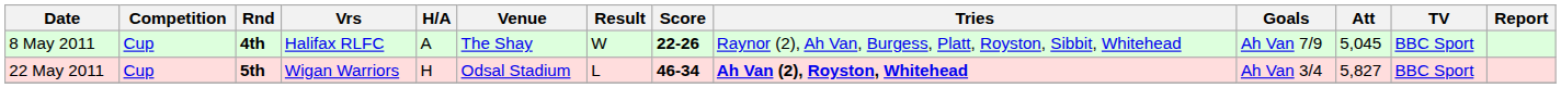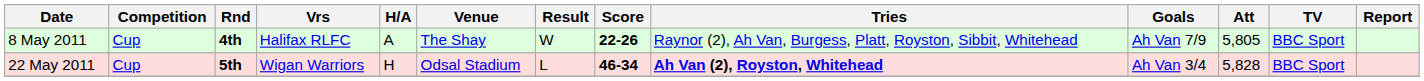8 May 2011 | Att: 5,045 -> 5,805
22 May 2011 | Att: 5,827 -> 5,828
